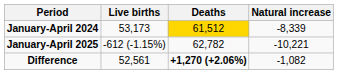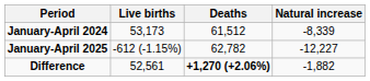January-April 2024 | Deaths: gold background -> no background
January-April 2025 | Natural increase: -10,221 -> -12,227
Difference | Natural increase: -1,082 -> -1,882
